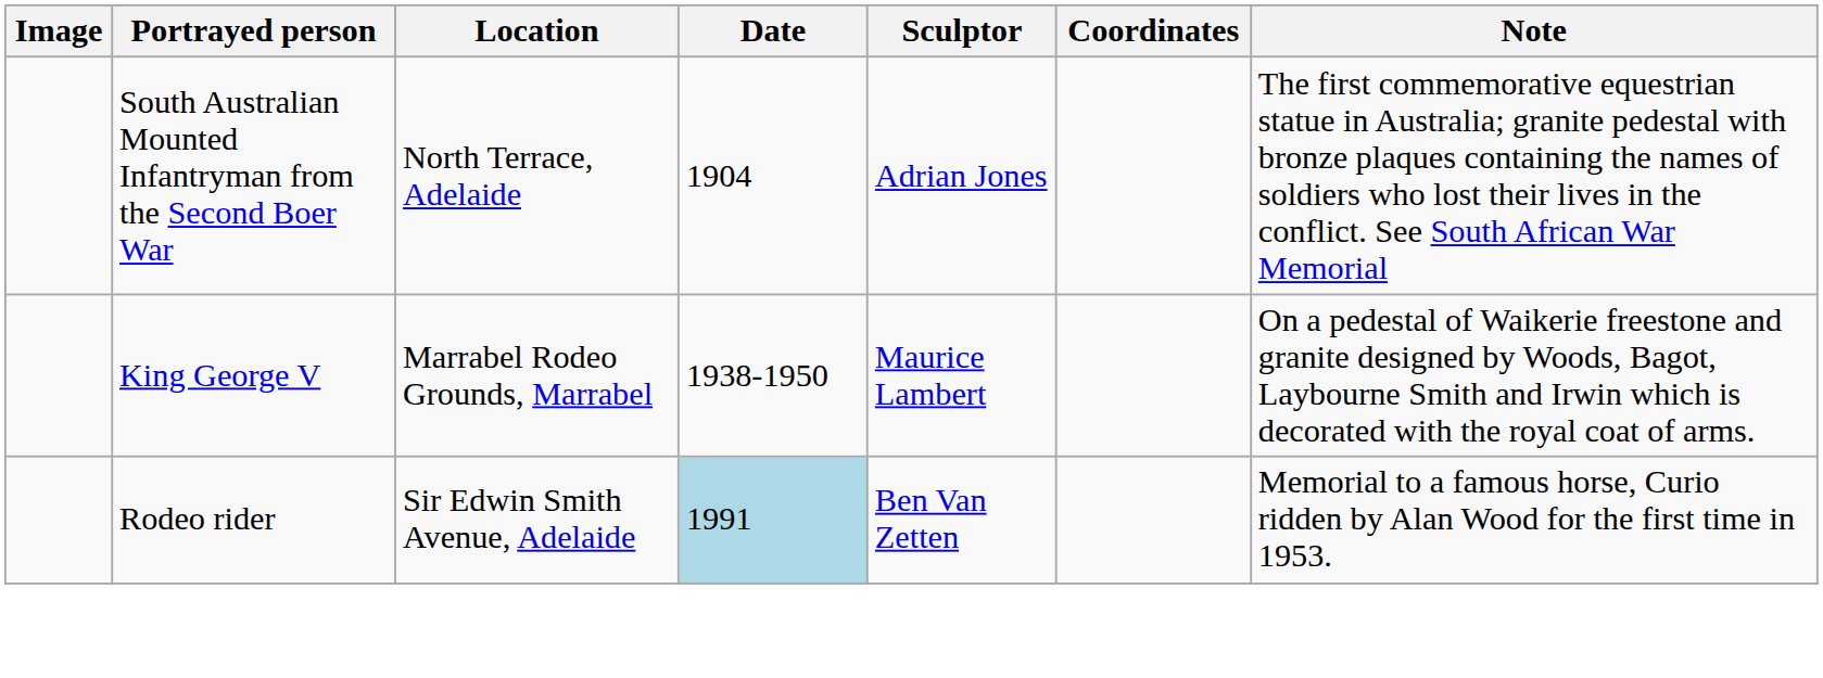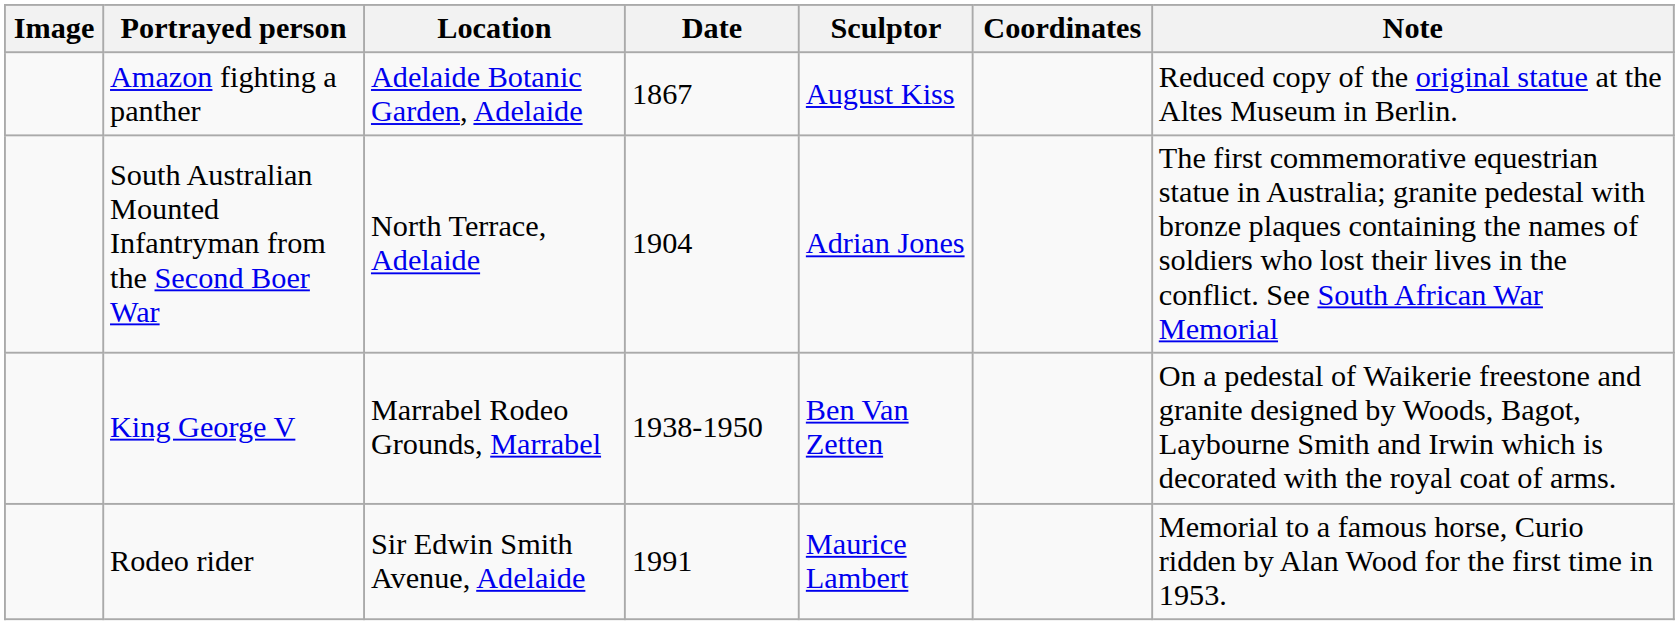+ row: Amazon fighting a panther | Adelaide Botanic Garden, Adelaide | 1867 | August Kiss | Reduced copy of the original statue at the Altes Museum in Berlin.
King George V | Sculptor: Maurice Lambert -> Ben Van Zetten
Rodeo rider | Date: lightblue background -> no background
Rodeo rider | Sculptor: Ben Van Zetten -> Maurice Lambert
